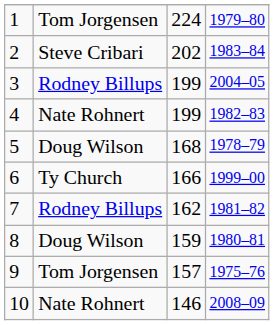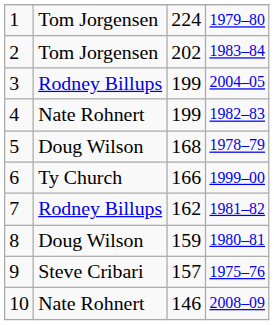2 | column 2: Steve Cribari -> Tom Jorgensen
9 | column 2: Tom Jorgensen -> Steve Cribari
